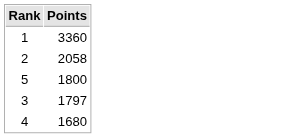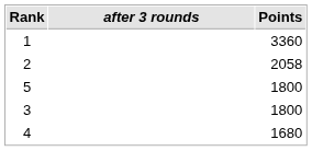+ column: after 3 rounds
3 | Points: 1797 -> 1800
